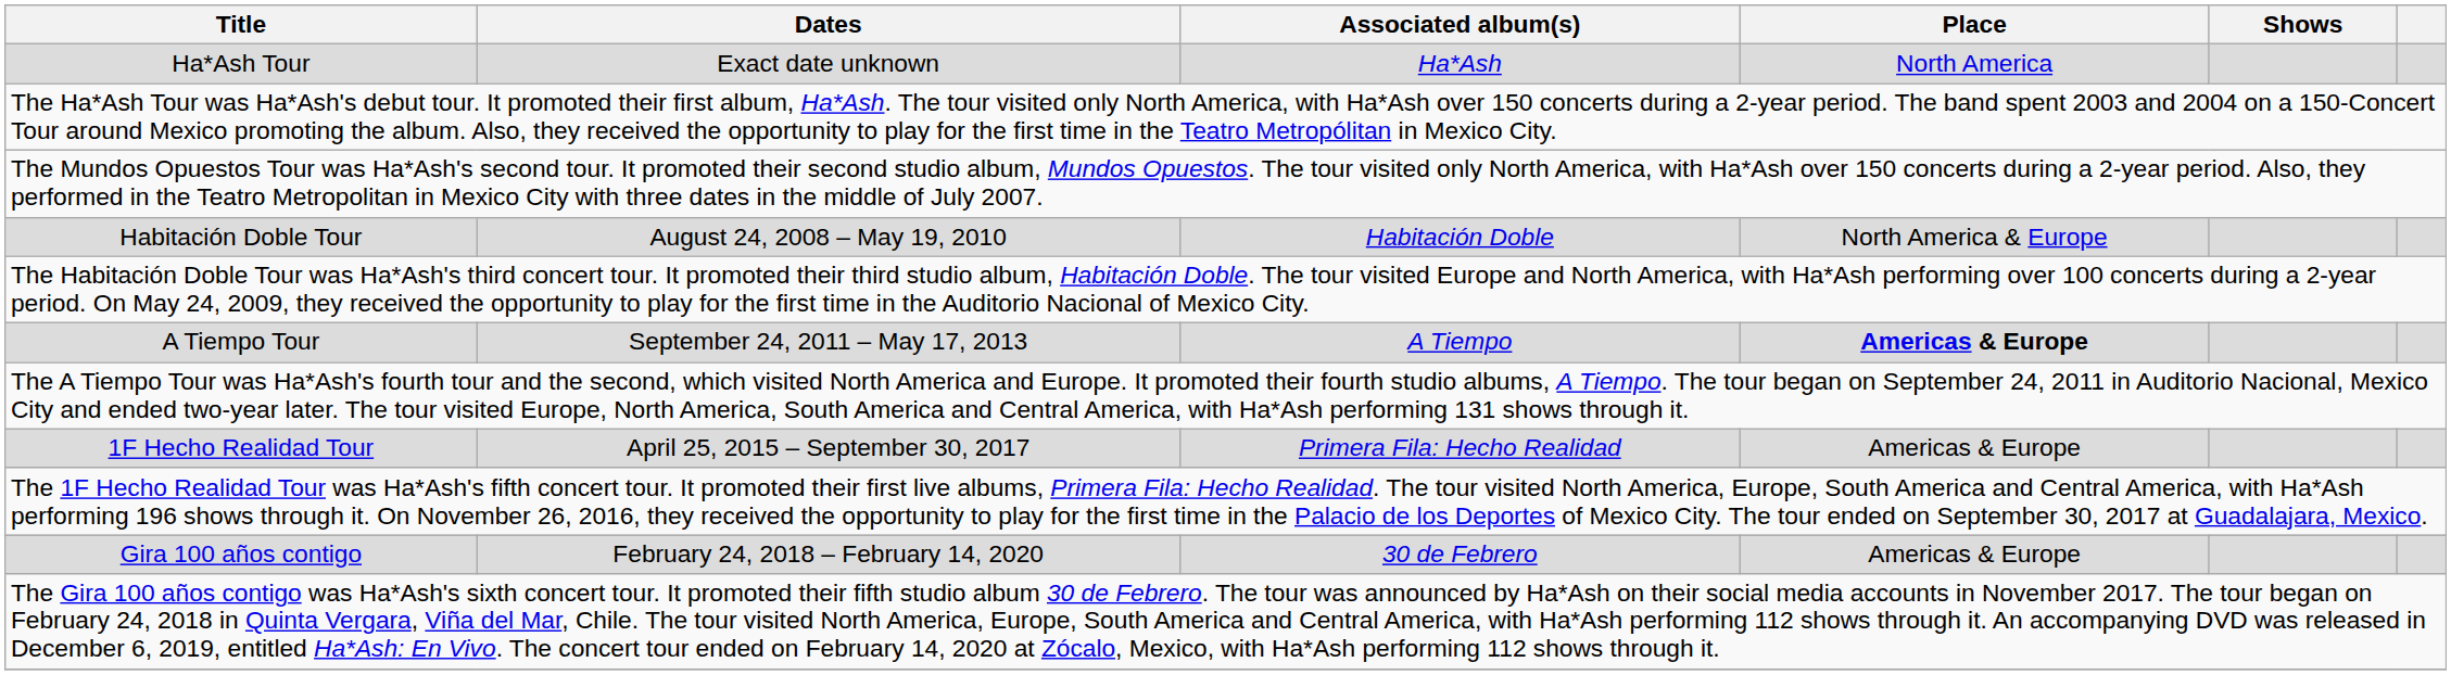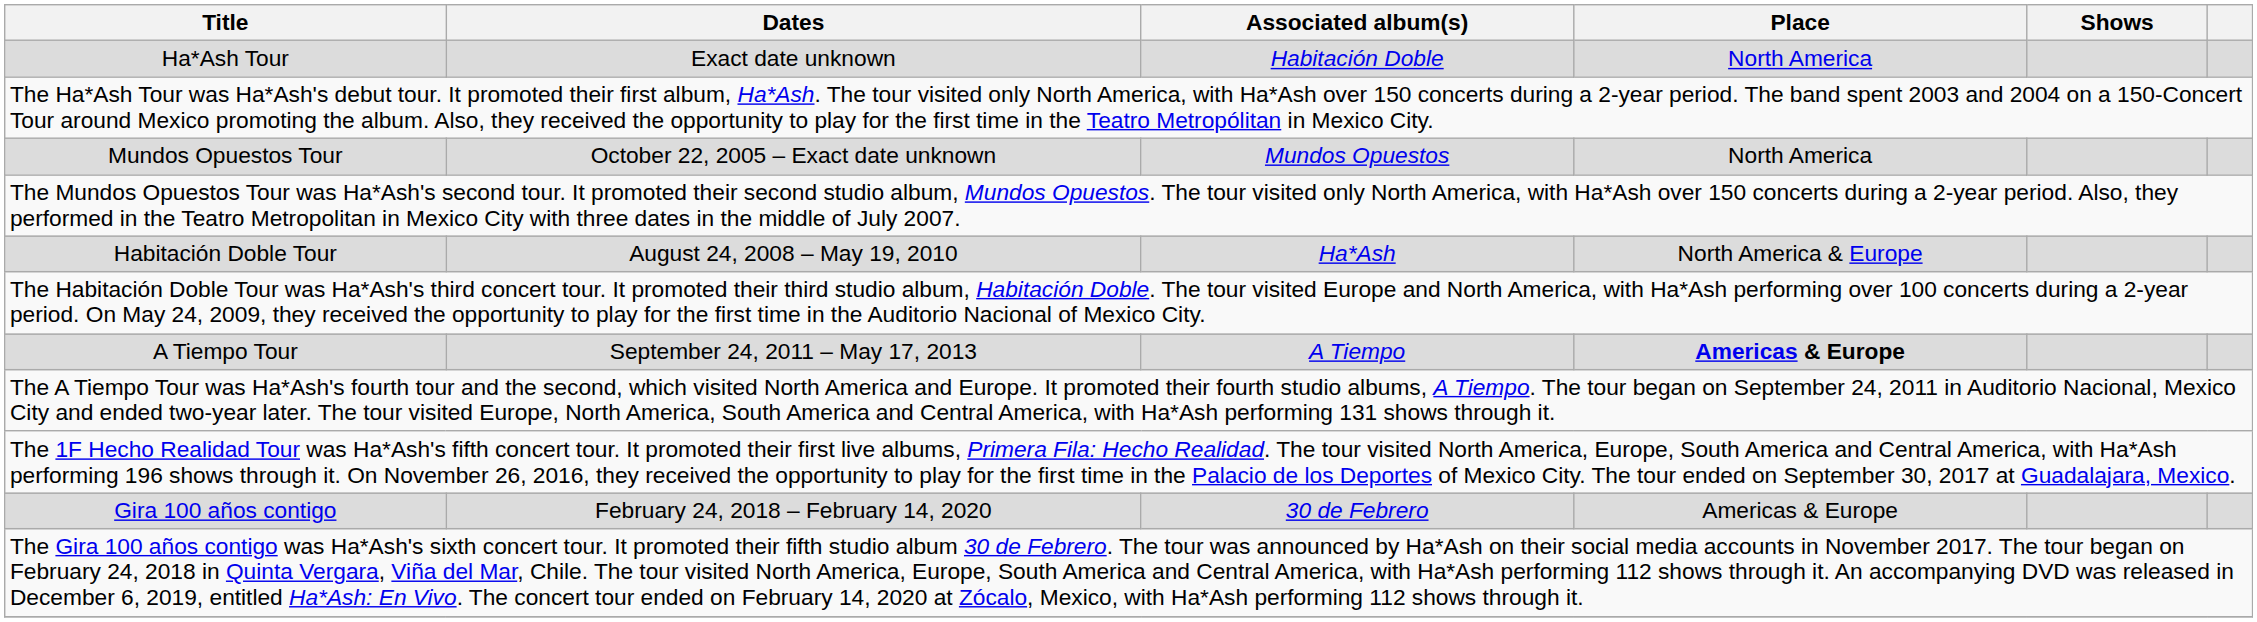Ha*Ash Tour | Associated album(s): Ha*Ash -> Habitación Doble
+ row: Mundos Opuestos Tour | October 22, 2005 – Exact date unknown | Mundos Opuestos | North America
Habitación Doble Tour | Associated album(s): Habitación Doble -> Ha*Ash
- row: 1F Hecho Realidad Tour | April 25, 2015 – September 30, 2017 | Primera Fila: Hecho Realidad | Americas & Europe
